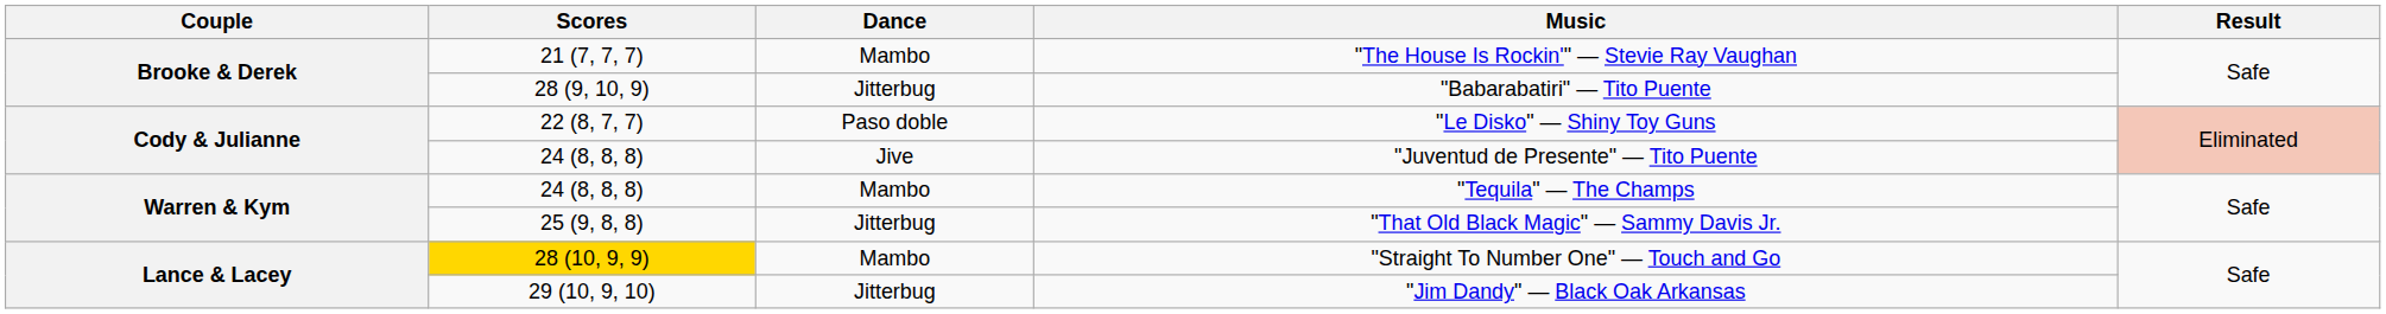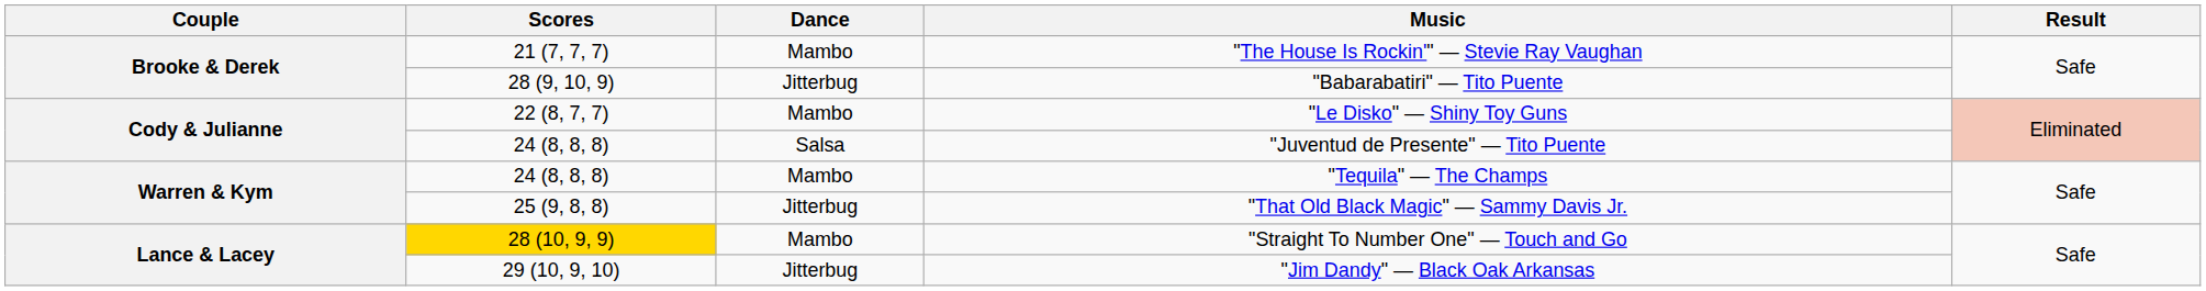"Le Disko" — Shiny Toy Guns | Dance: Paso doble -> Mambo
"Juventud de Presente" — Tito Puente | Dance: Jive -> Salsa
